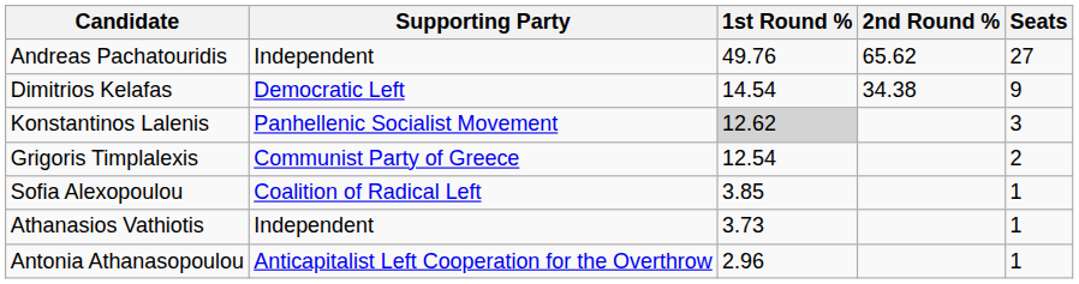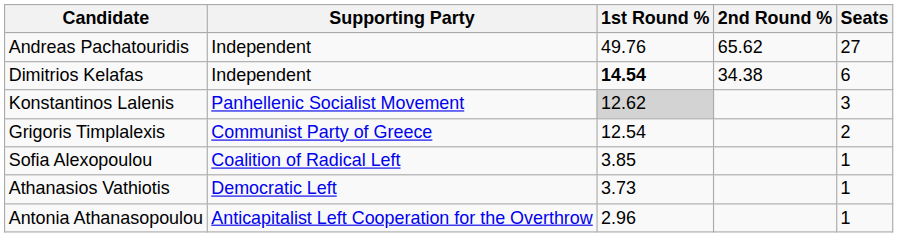Dimitrios Kelafas | Supporting Party: Democratic Left -> Independent
Dimitrios Kelafas | 1st Round %: normal -> bold
Dimitrios Kelafas | Seats: 9 -> 6
Athanasios Vathiotis | Supporting Party: Independent -> Democratic Left
